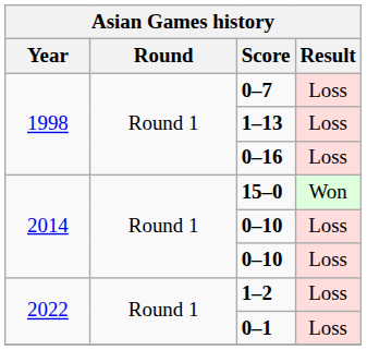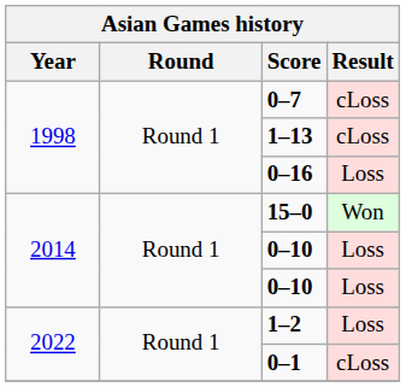0–7 | Result: Loss -> cLoss
1–13 | Result: Loss -> cLoss
0–1 | Result: Loss -> cLoss
